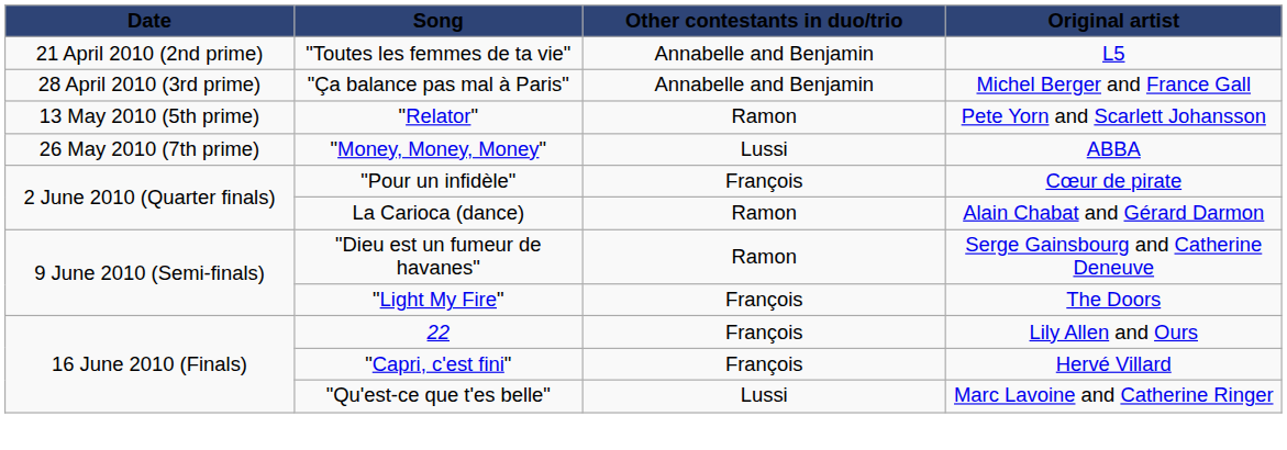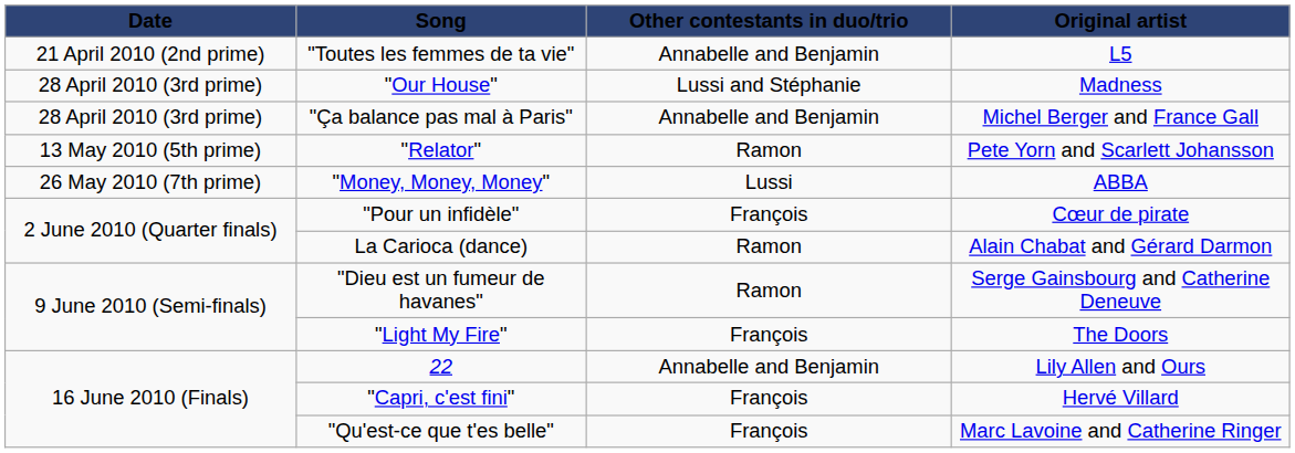+ row: 28 April 2010 (3rd prime) | "Our House" | Lussi and Stéphanie | Madness
22 | Other contestants in duo/trio: François -> Annabelle and Benjamin
"Qu'est-ce que t'es belle" | Other contestants in duo/trio: Lussi -> François
